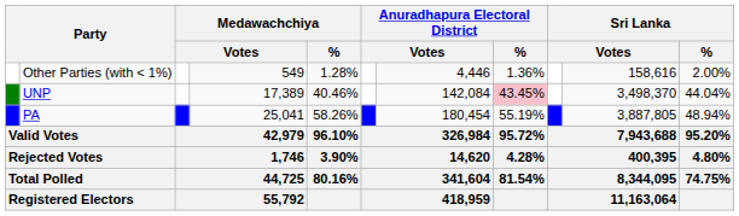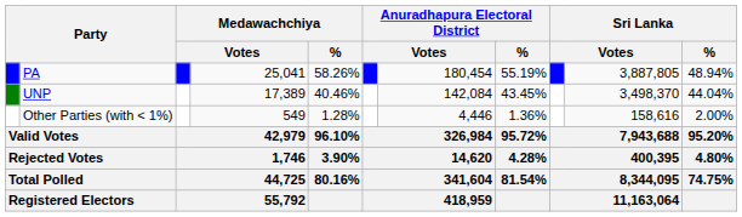rows swapped: PA <-> Other Parties (with < 1%)
UNP | Anuradhapura Electoral District / %: pink background -> no background
